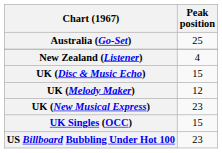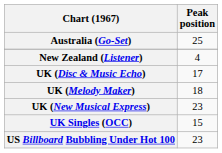UK (Disc & Music Echo) | Peak position: 15 -> 17
UK (Melody Maker) | Peak position: 12 -> 18
